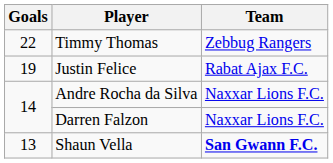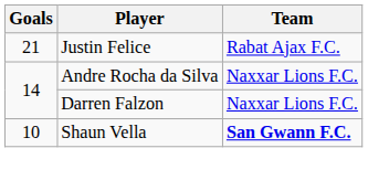- row: 22 | Timmy Thomas | Zebbug Rangers
Justin Felice | Goals: 19 -> 21
Shaun Vella | Goals: 13 -> 10
